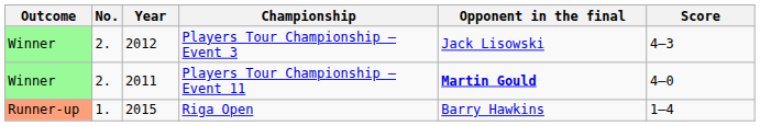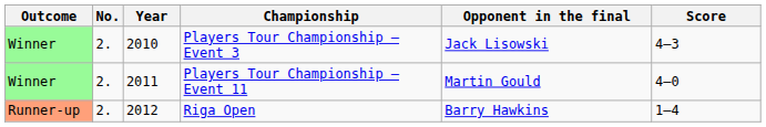Players Tour Championship – Event 3 | Year: 2012 -> 2010
Players Tour Championship – Event 11 | Opponent in the final: bold -> normal
Riga Open | No.: 1. -> 2.
Riga Open | Year: 2015 -> 2012
